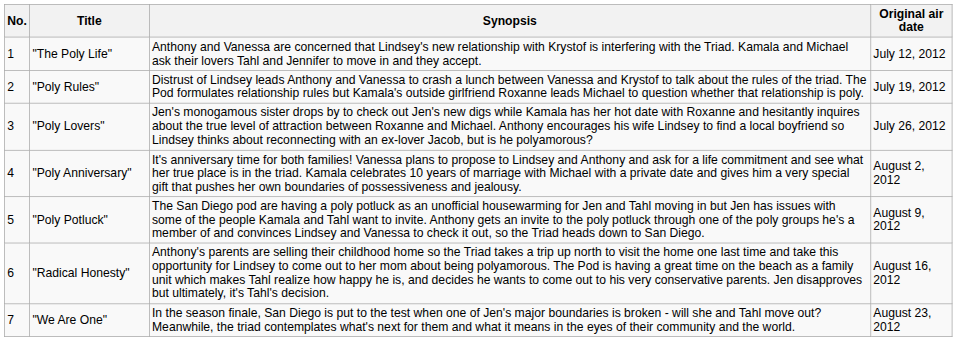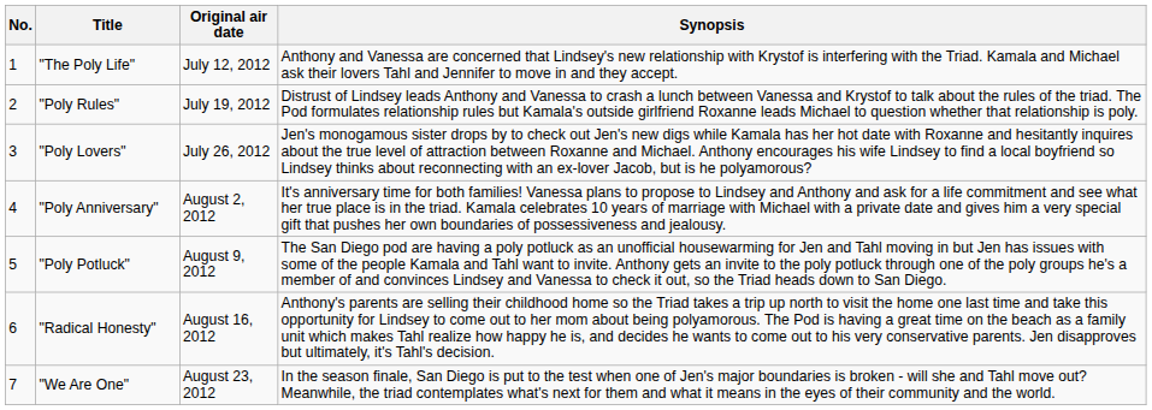columns swapped: Original air date <-> Synopsis
